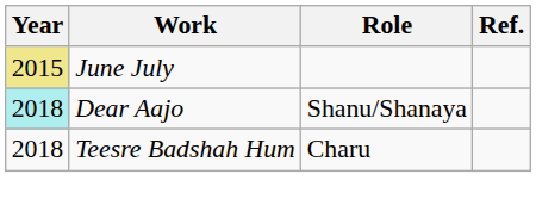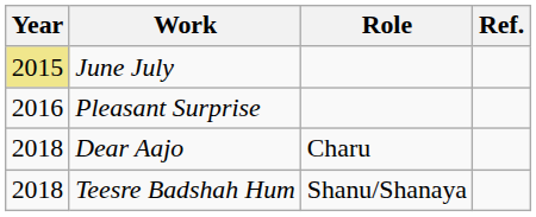+ row: 2016 | Pleasant Surprise
Dear Aajo | Year: paleturquoise background -> no background
Dear Aajo | Role: Shanu/Shanaya -> Charu
Teesre Badshah Hum | Role: Charu -> Shanu/Shanaya
